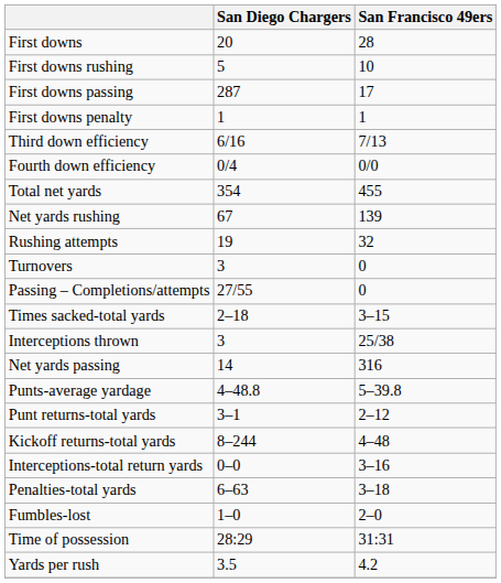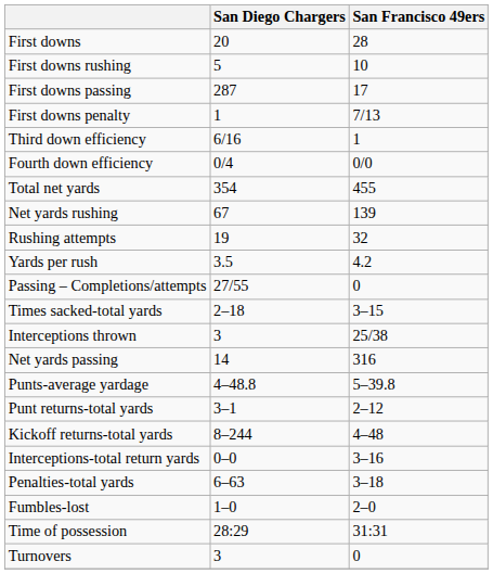First downs penalty | San Francisco 49ers: 1 -> 7/13
Third down efficiency | San Francisco 49ers: 7/13 -> 1
rows swapped: Yards per rush <-> Turnovers
